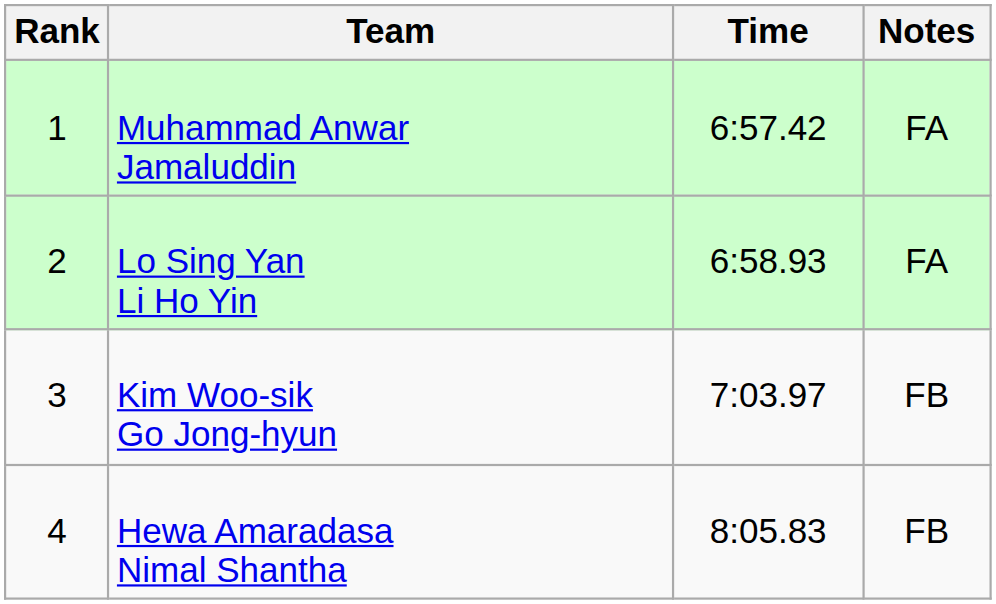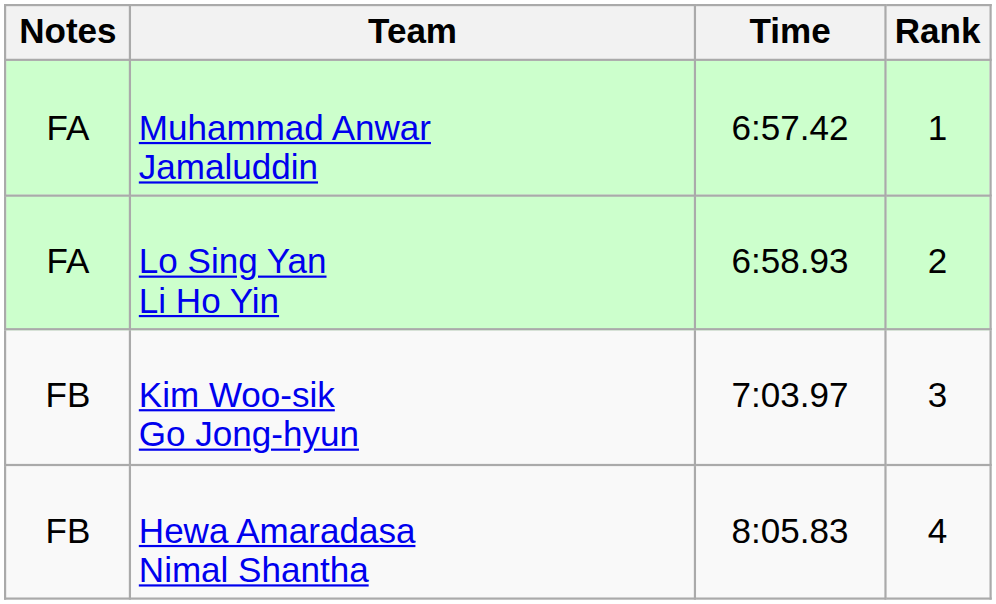columns swapped: Rank <-> Notes
